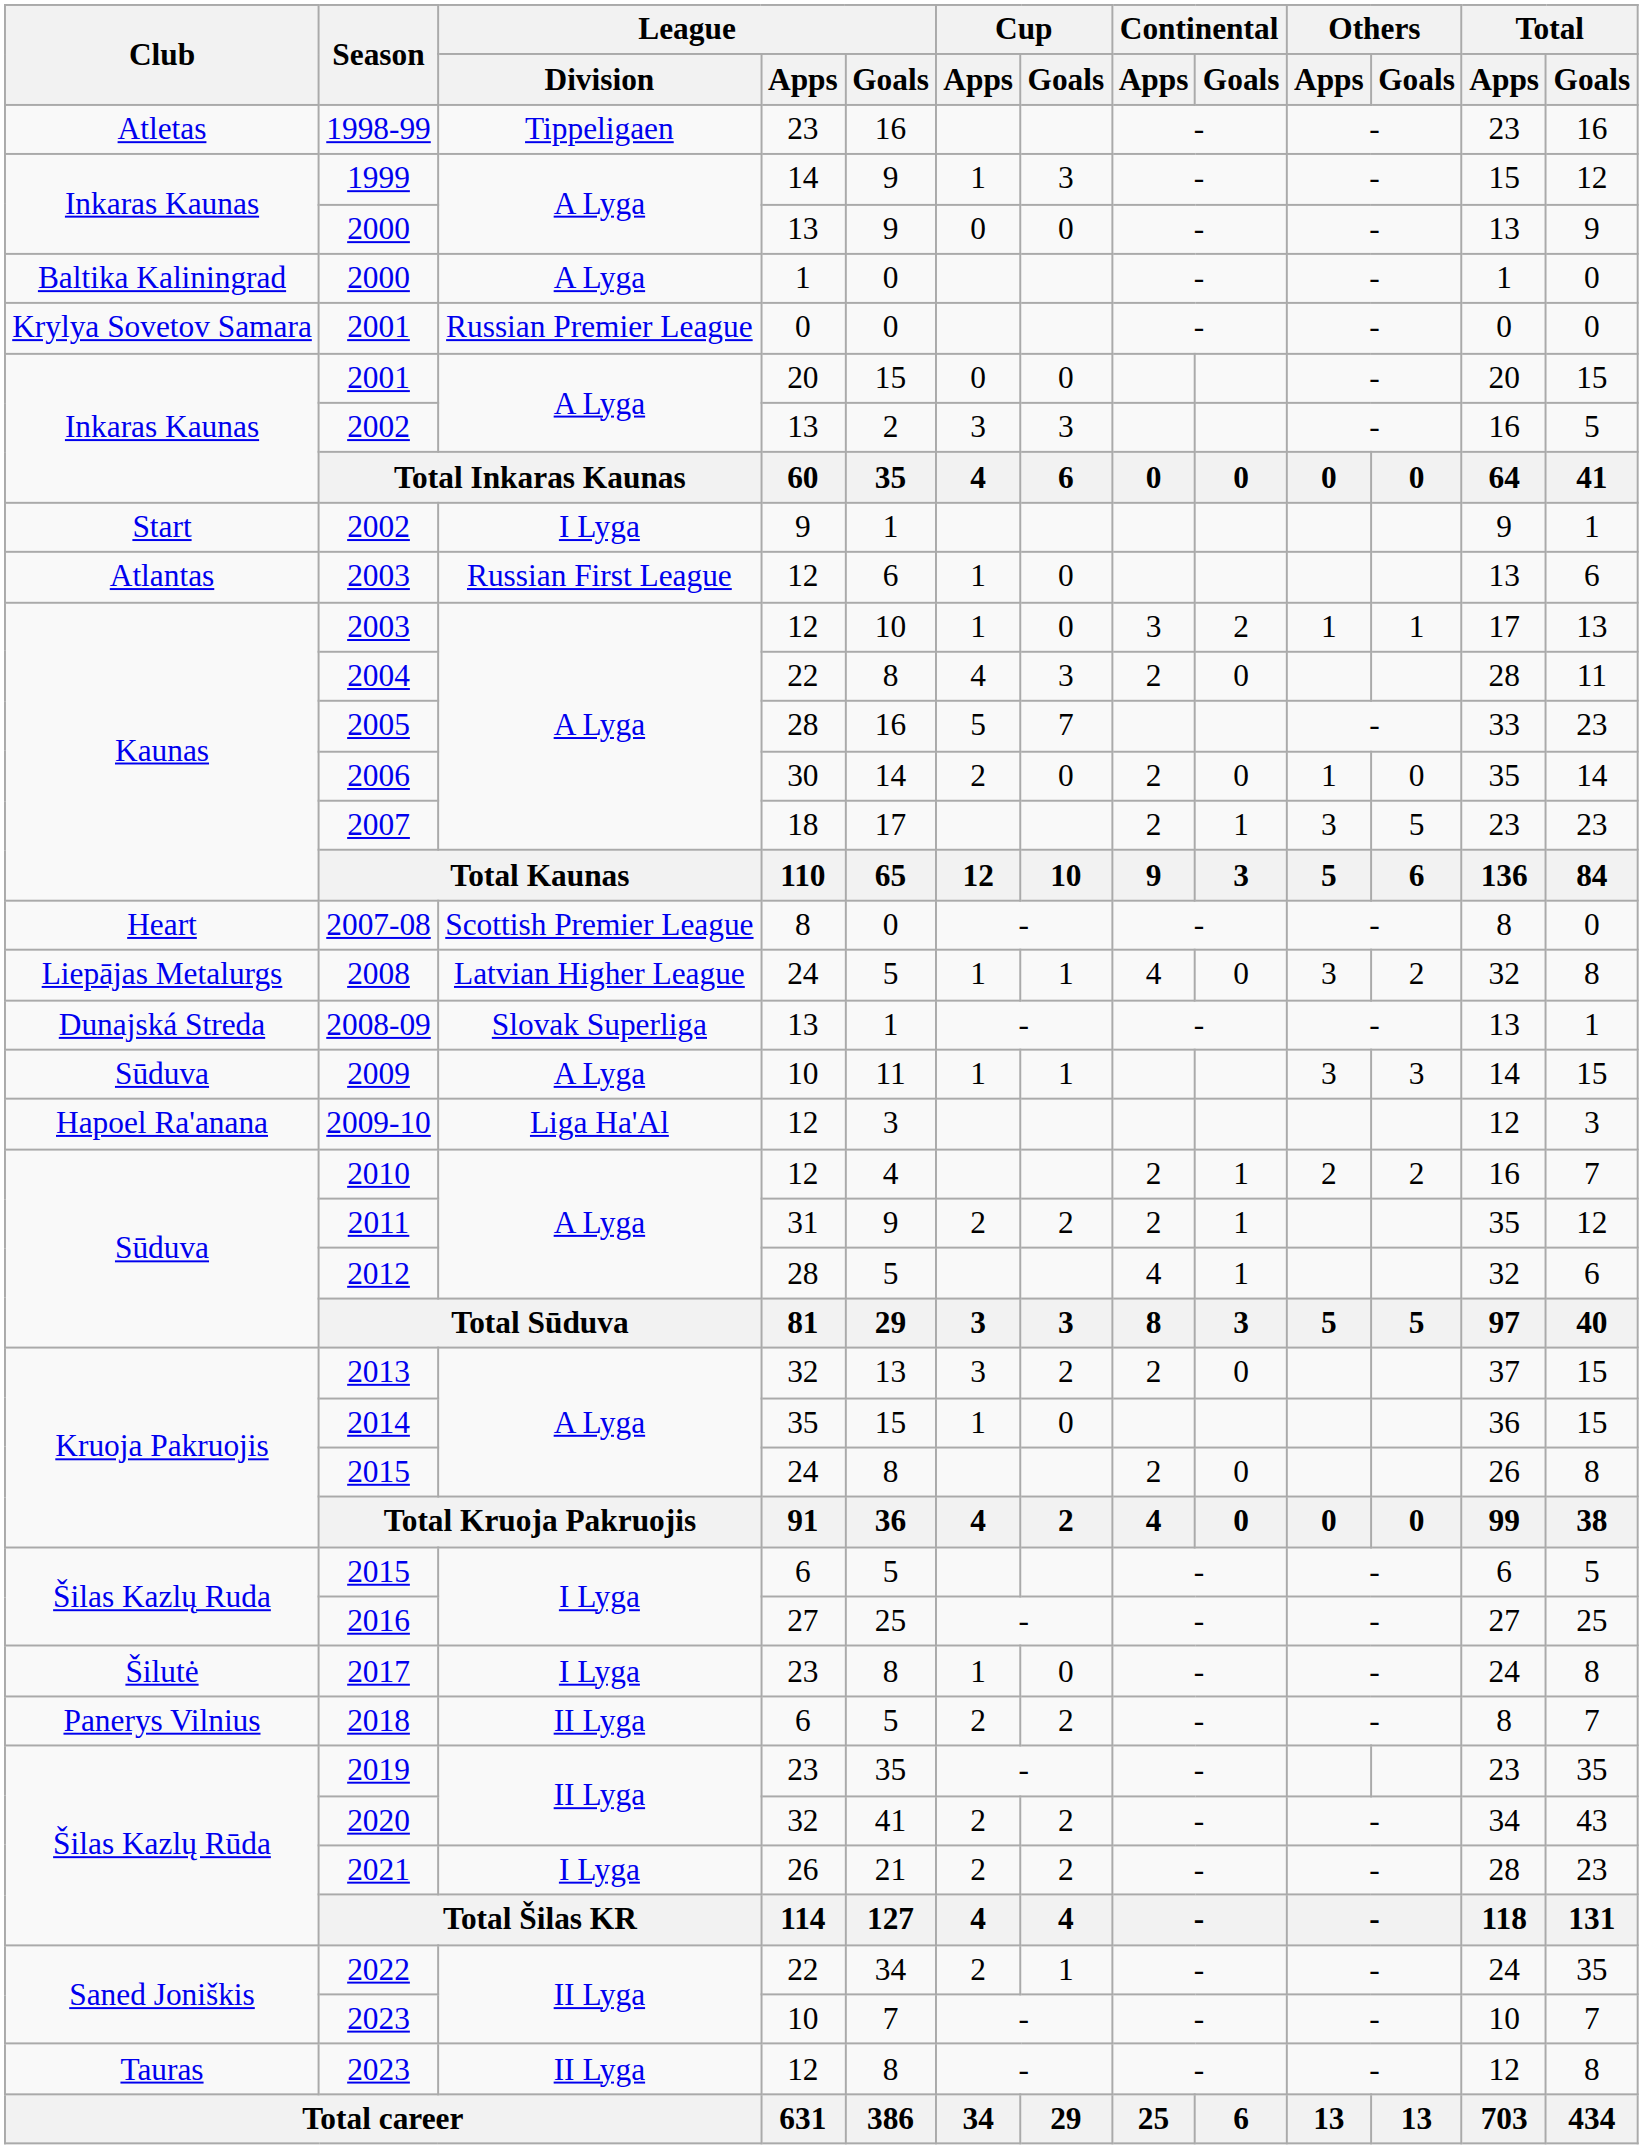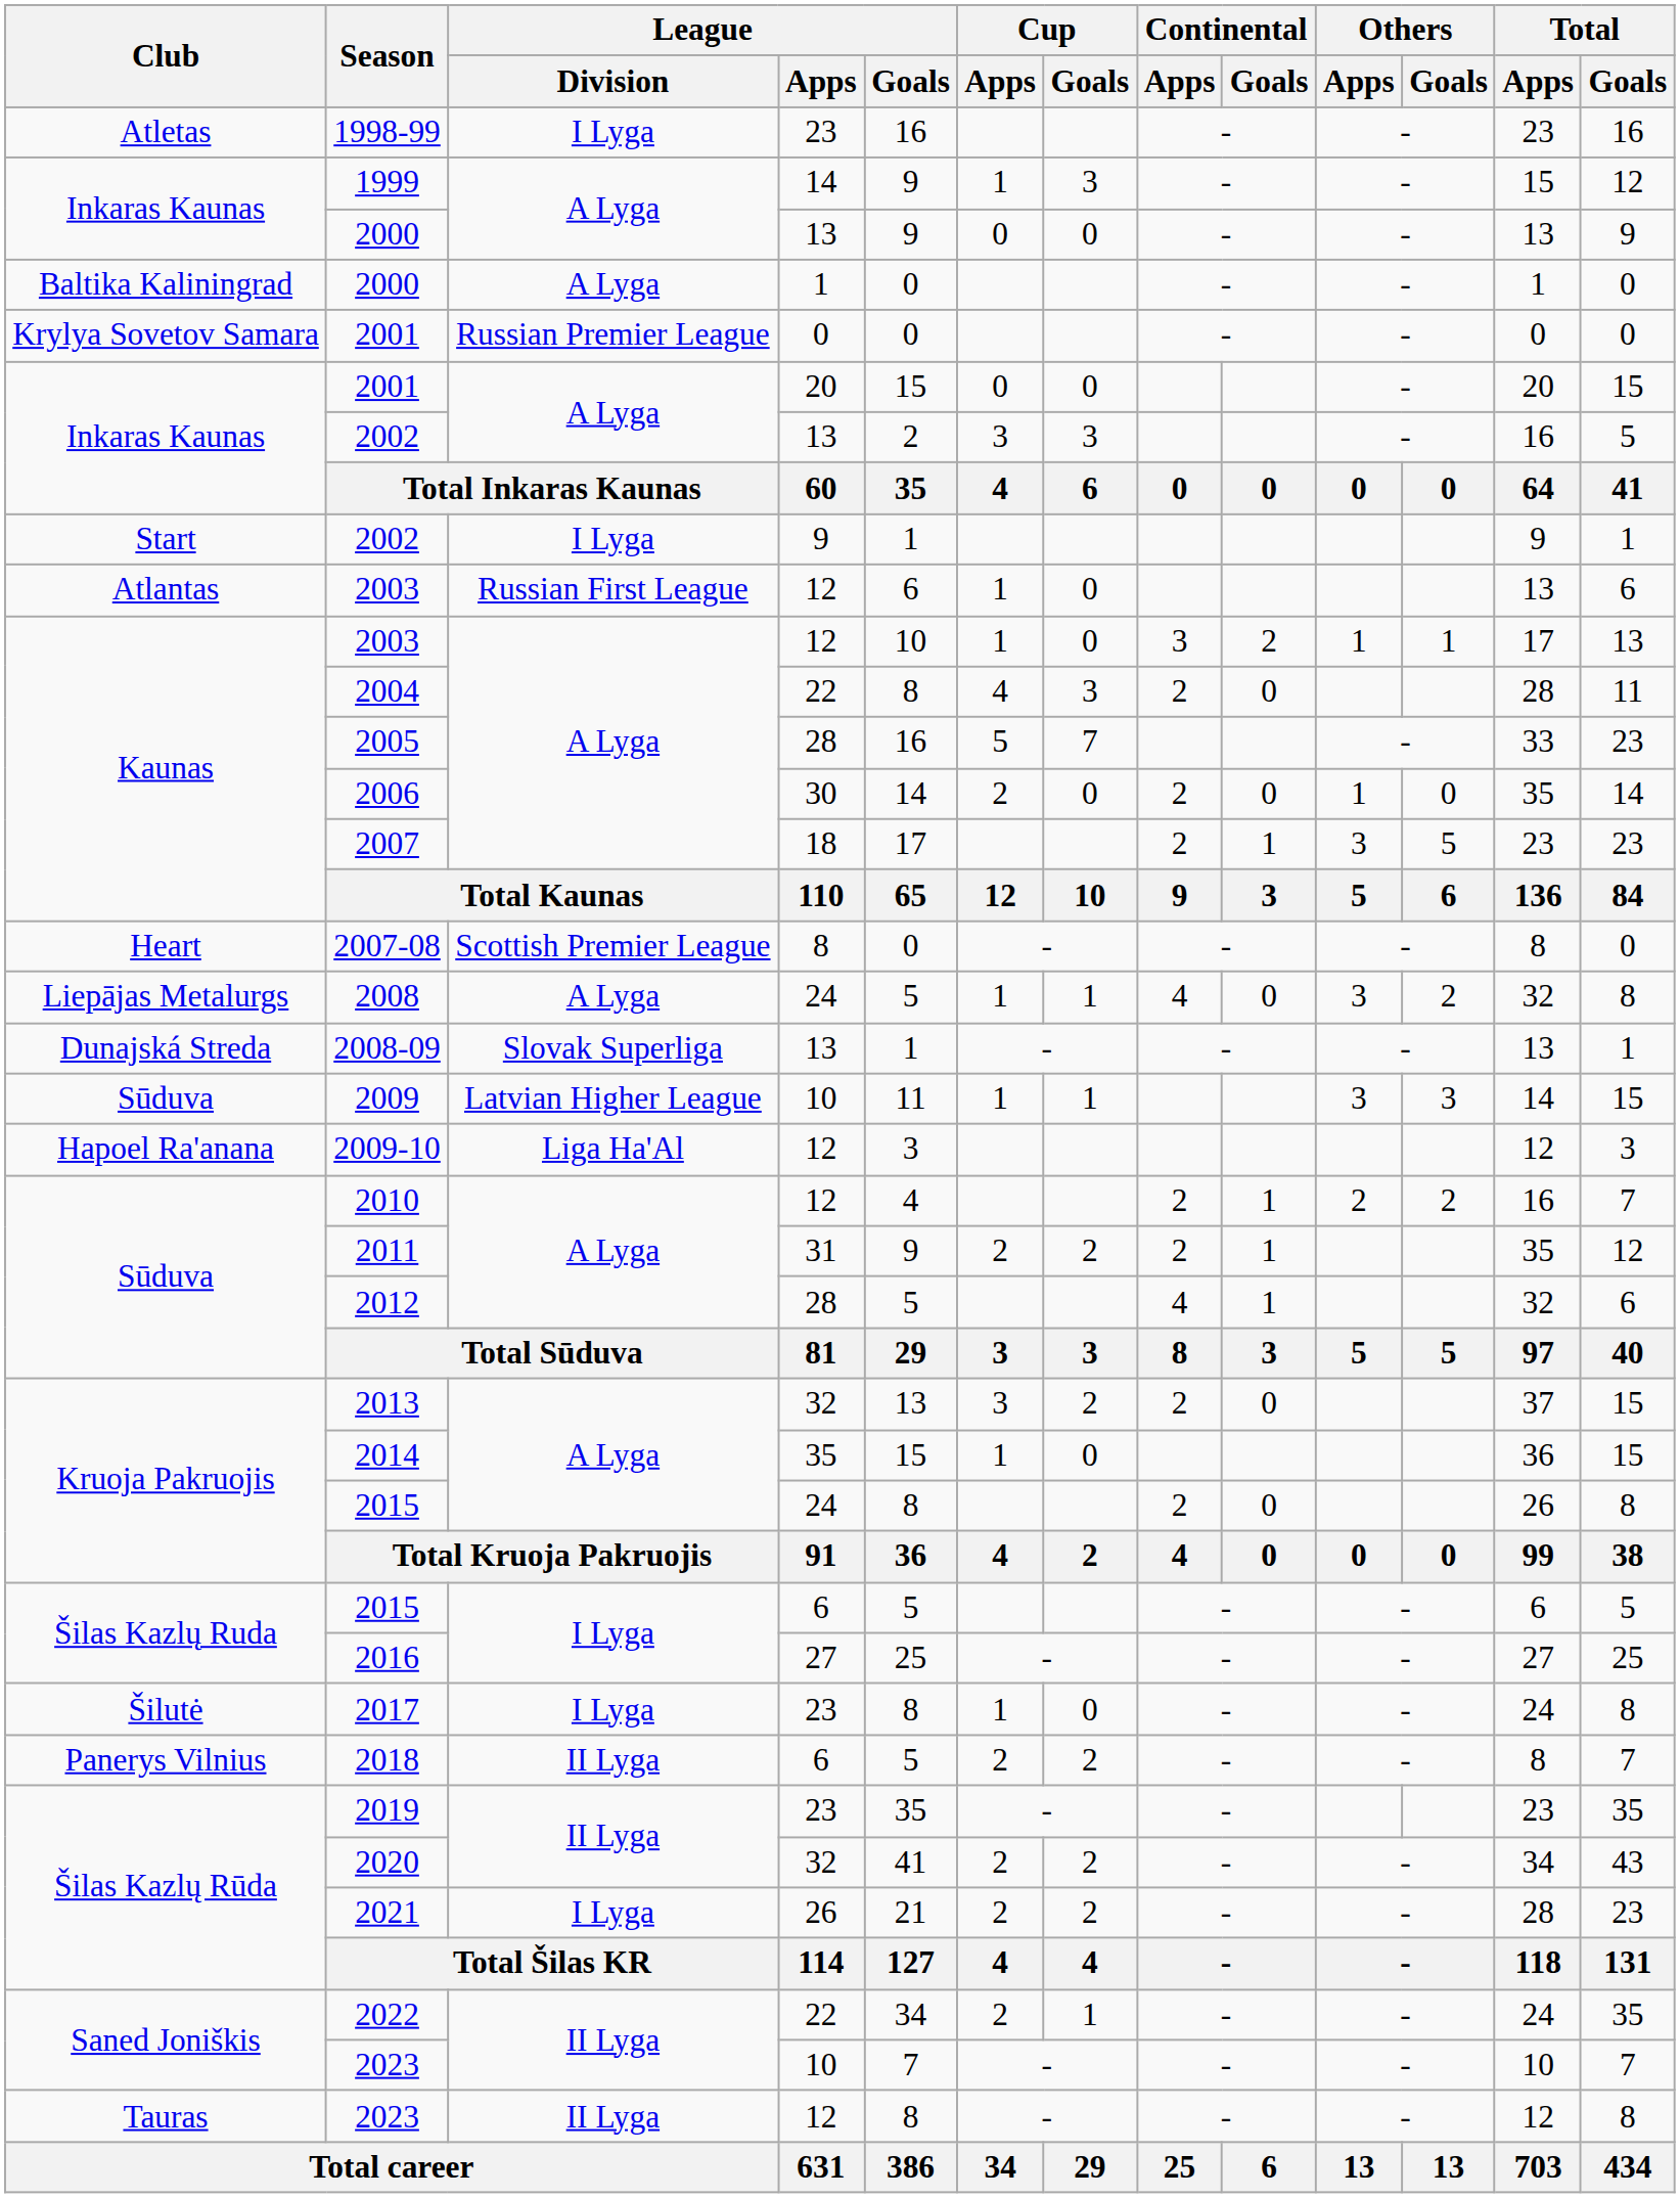1998-99 | League / Division: Tippeligaen -> I Lyga
2008 | League / Division: Latvian Higher League -> A Lyga
2009 | League / Division: A Lyga -> Latvian Higher League
